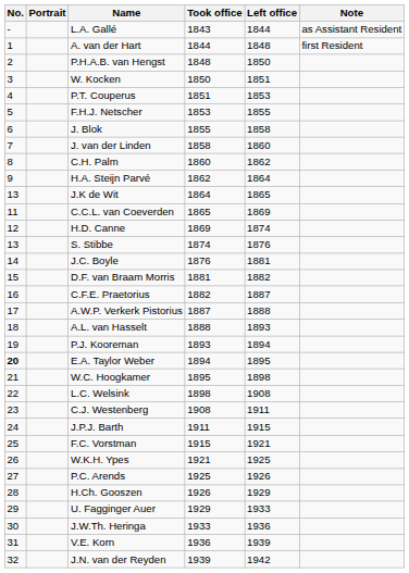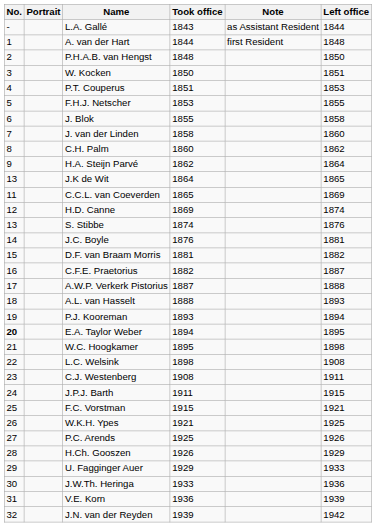columns swapped: Left office <-> Note
